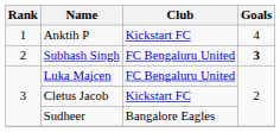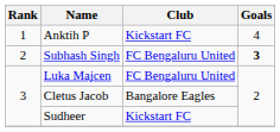Cletus Jacob | Club: Kickstart FC -> Bangalore Eagles
Sudheer | Club: Bangalore Eagles -> Kickstart FC
